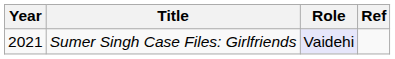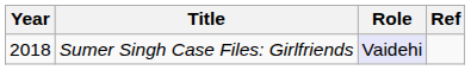Sumer Singh Case Files: Girlfriends | Year: 2021 -> 2018
